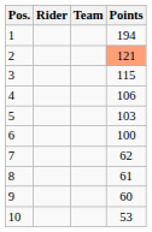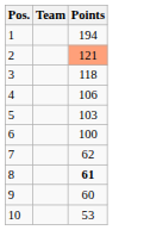- column: Rider
3 | Points: 115 -> 118
8 | Points: normal -> bold
